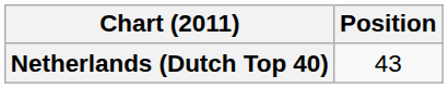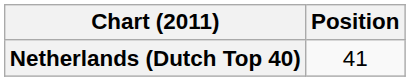Netherlands (Dutch Top 40) | Position: 43 -> 41
